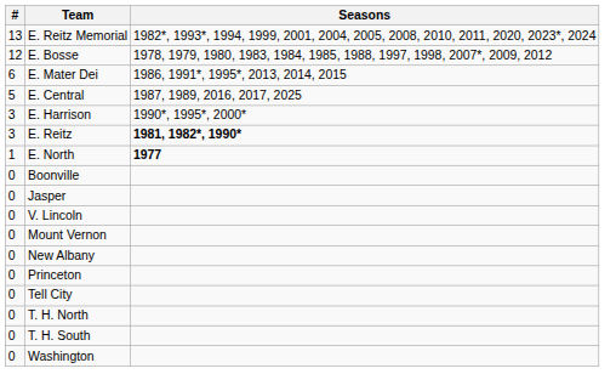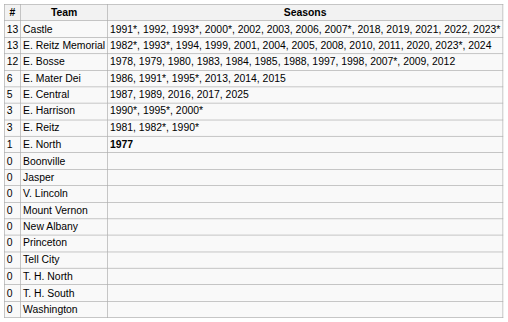+ row: 13 | Castle | 1991*, 1992, 1993*, 2000*, 2002, 2003, 2006, 2007*, 2018, 2019, 2021, 2022, 2023*
E. Reitz | Seasons: bold -> normal
